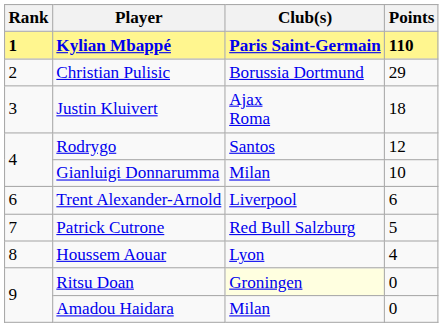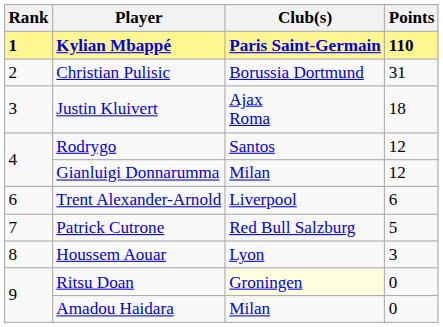Christian Pulisic | Points: 29 -> 31
Gianluigi Donnarumma | Points: 10 -> 12
Houssem Aouar | Points: 4 -> 3
